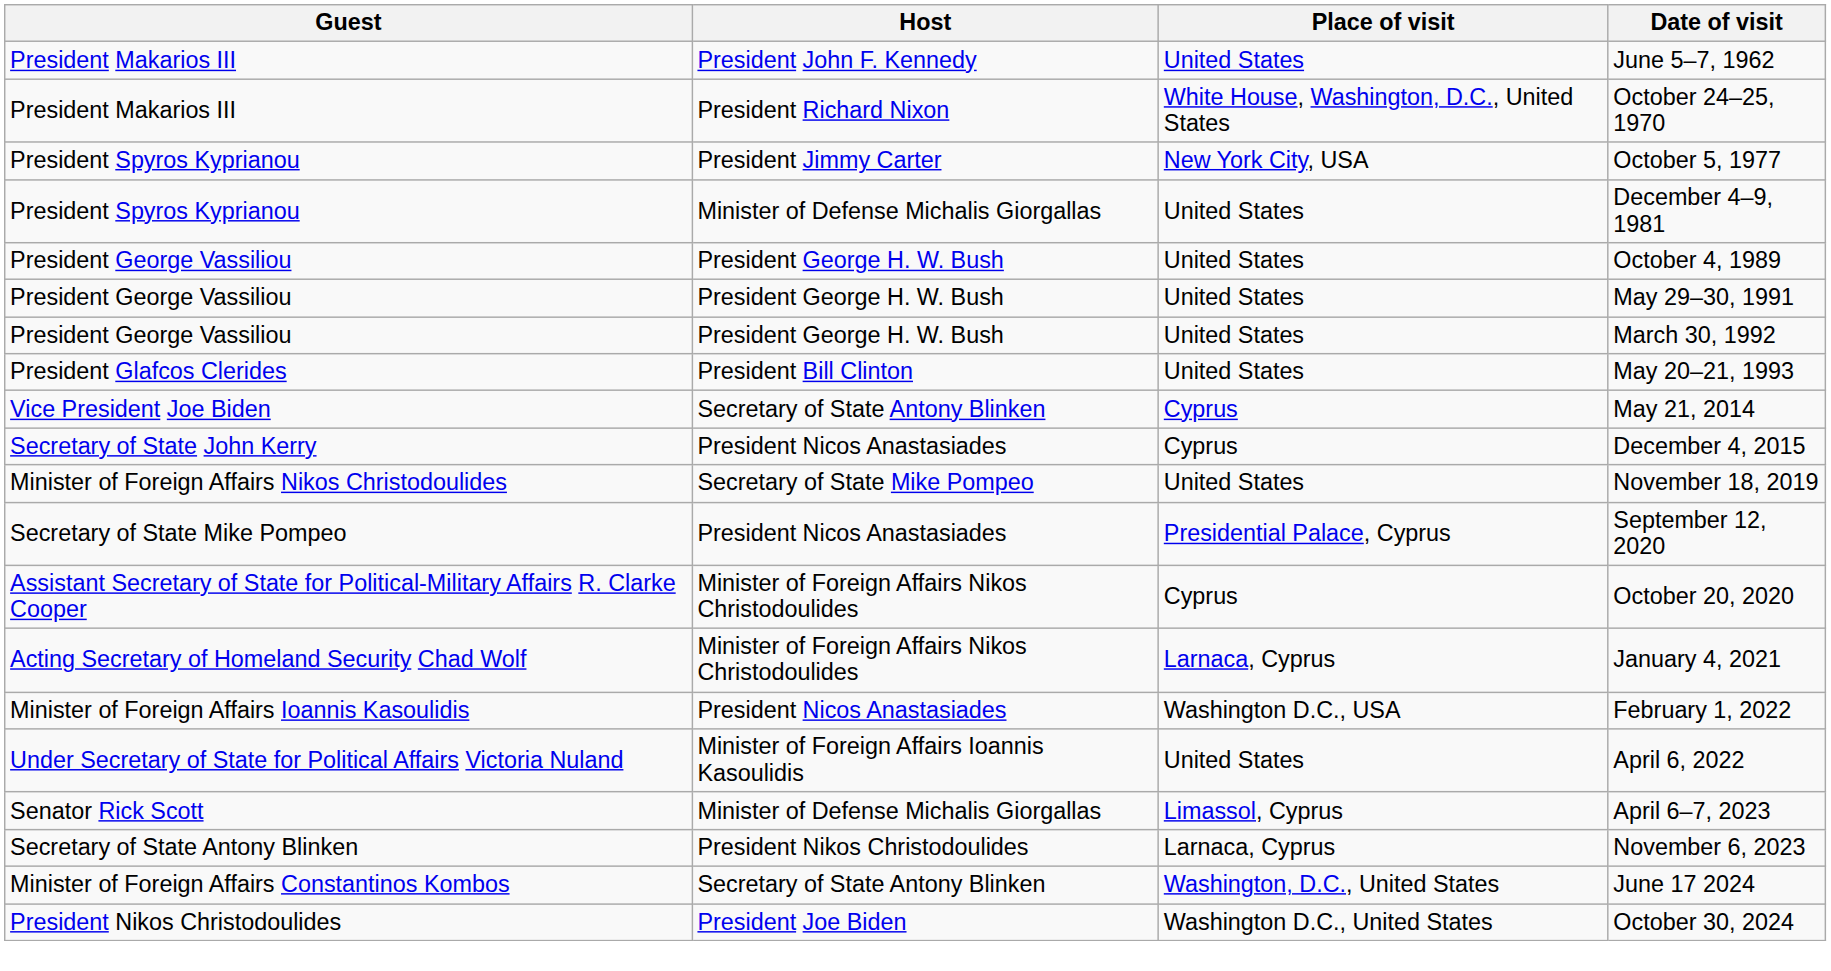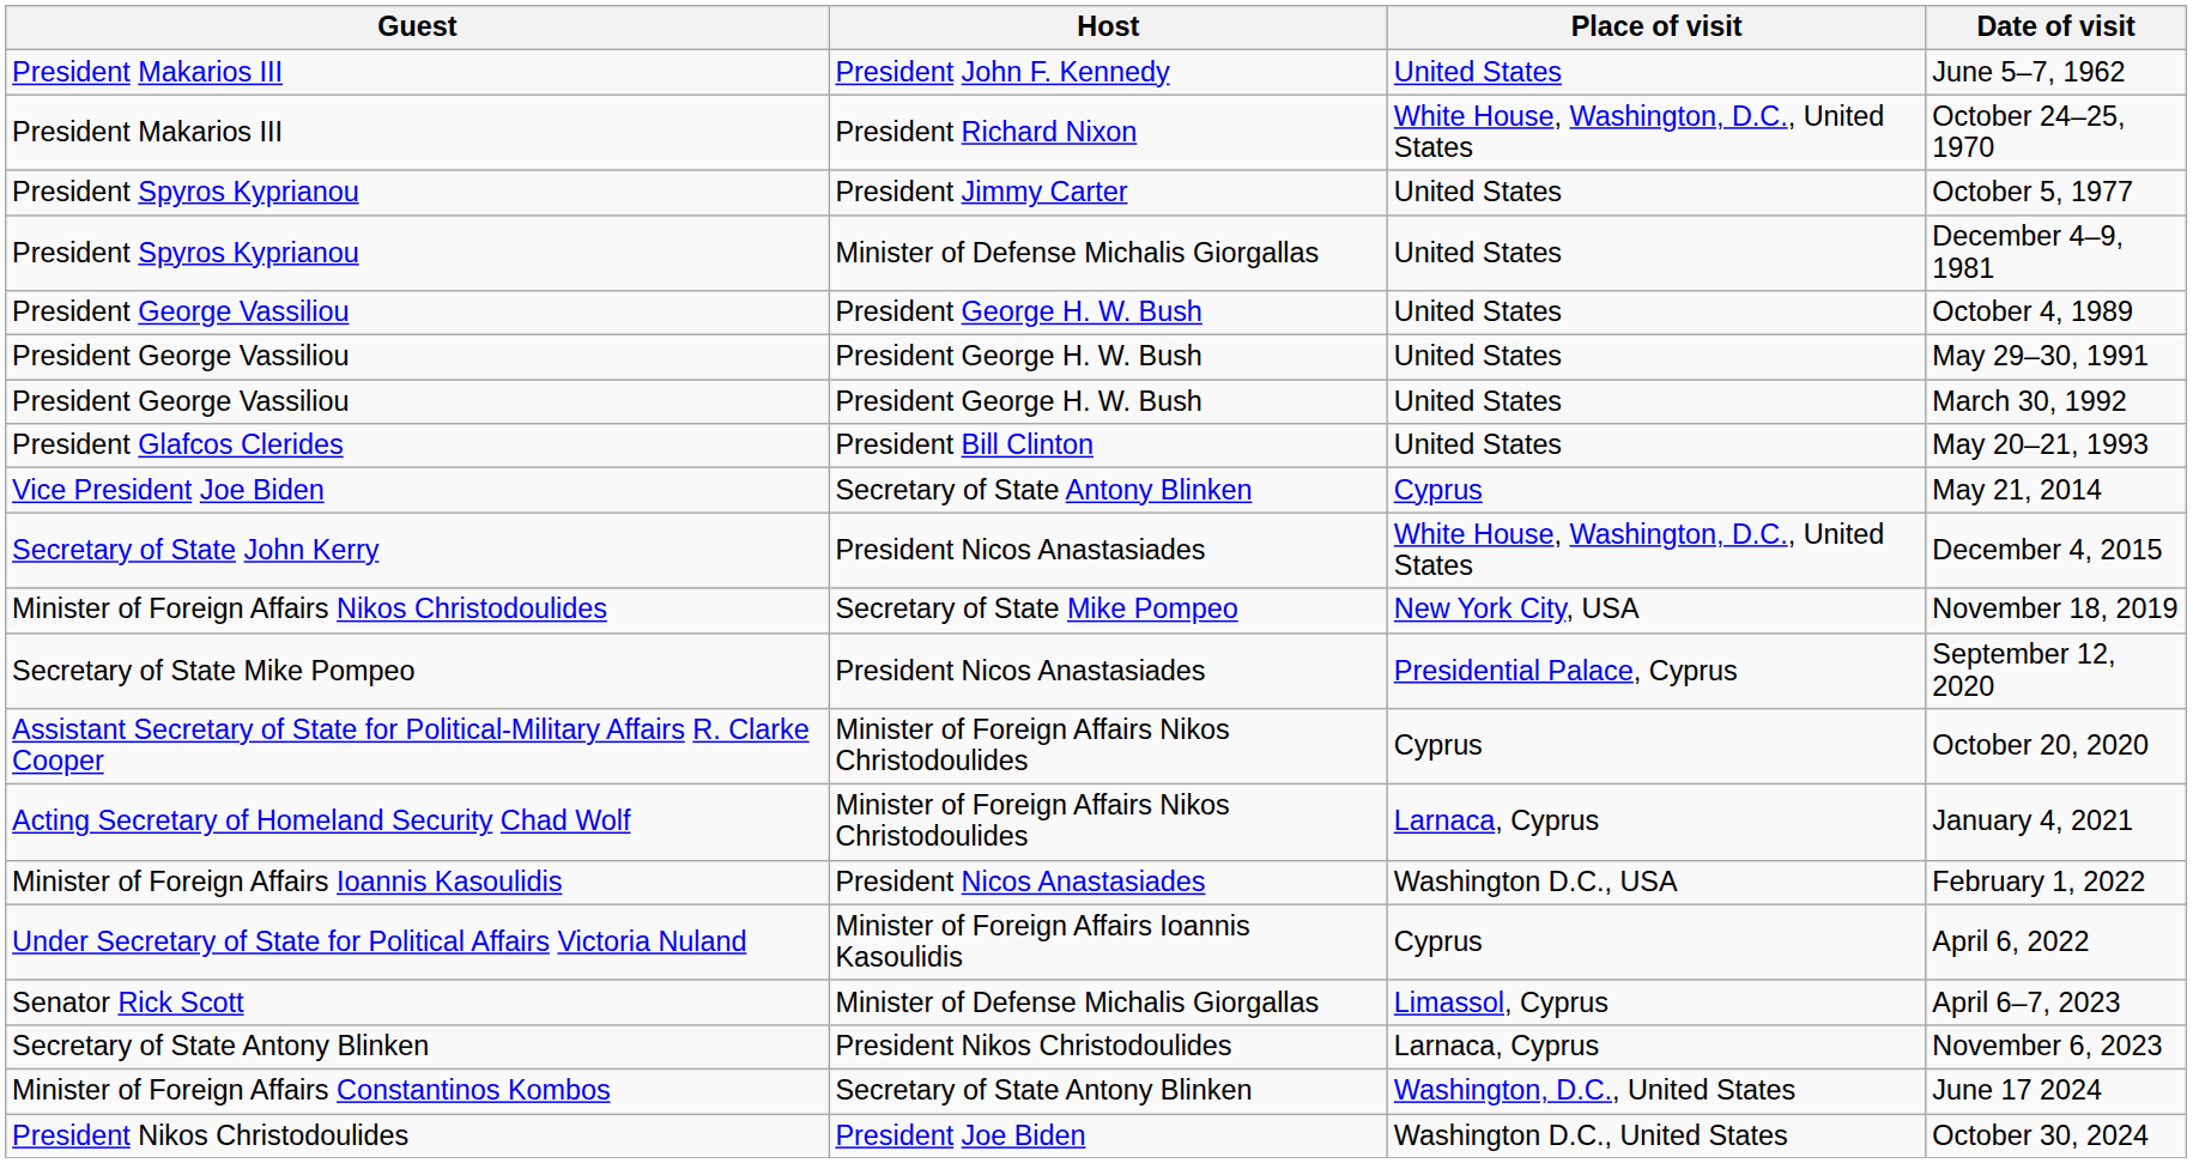October 5, 1977 | Place of visit: New York City, USA -> United States
December 4, 2015 | Place of visit: Cyprus -> White House, Washington, D.C., United States
November 18, 2019 | Place of visit: United States -> New York City, USA
April 6, 2022 | Place of visit: United States -> Cyprus
